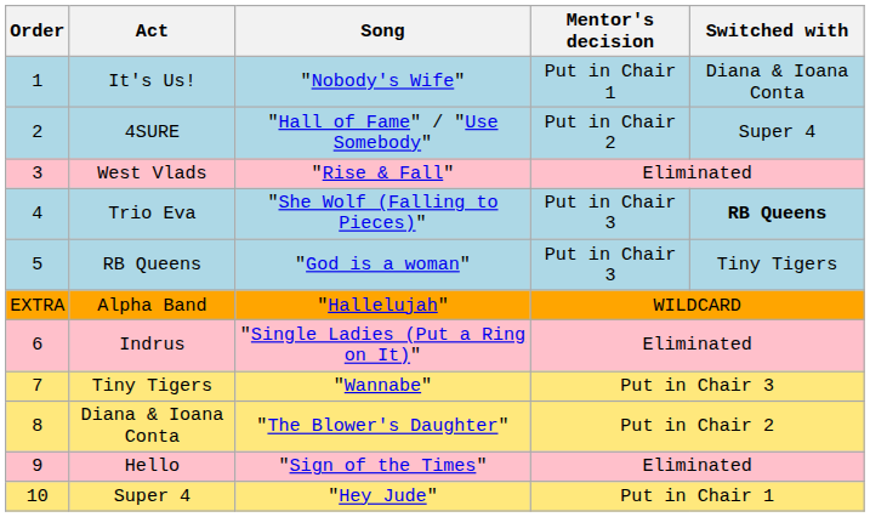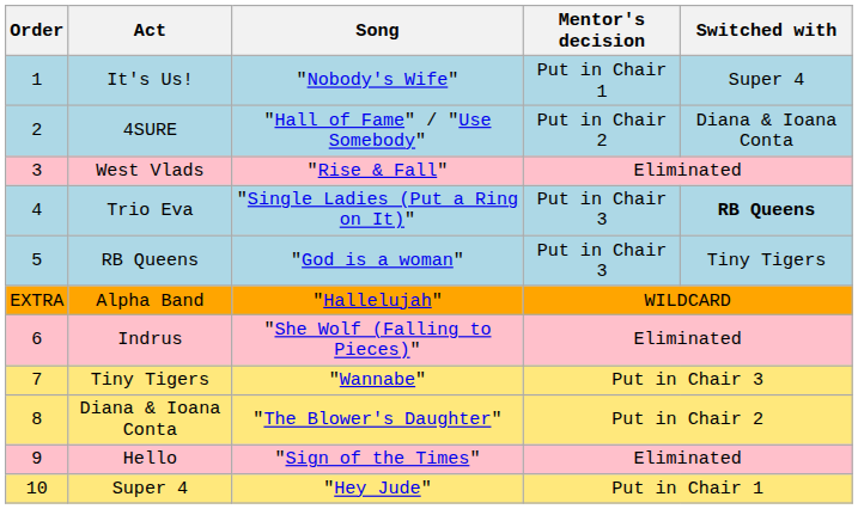It's Us! | Switched with: Diana & Ioana Conta -> Super 4
4SURE | Switched with: Super 4 -> Diana & Ioana Conta
Trio Eva | Song: "She Wolf (Falling to Pieces)" -> "Single Ladies (Put a Ring on It)"
Indrus | Song: "Single Ladies (Put a Ring on It)" -> "She Wolf (Falling to Pieces)"
